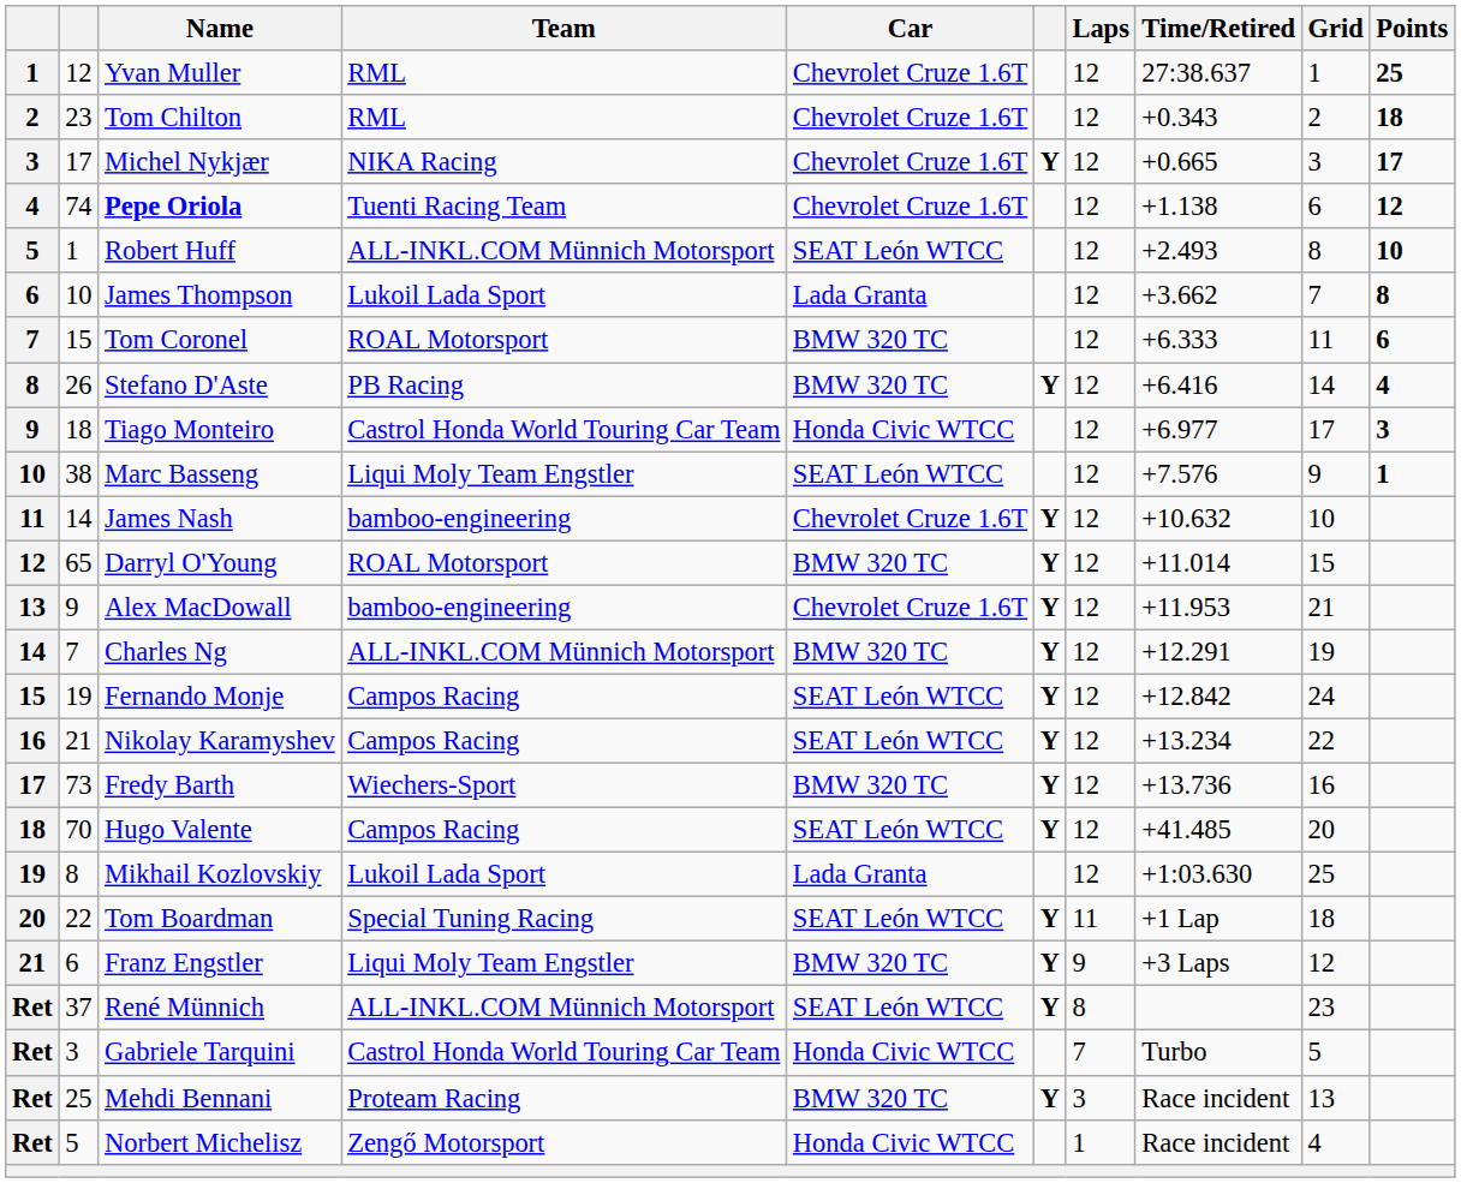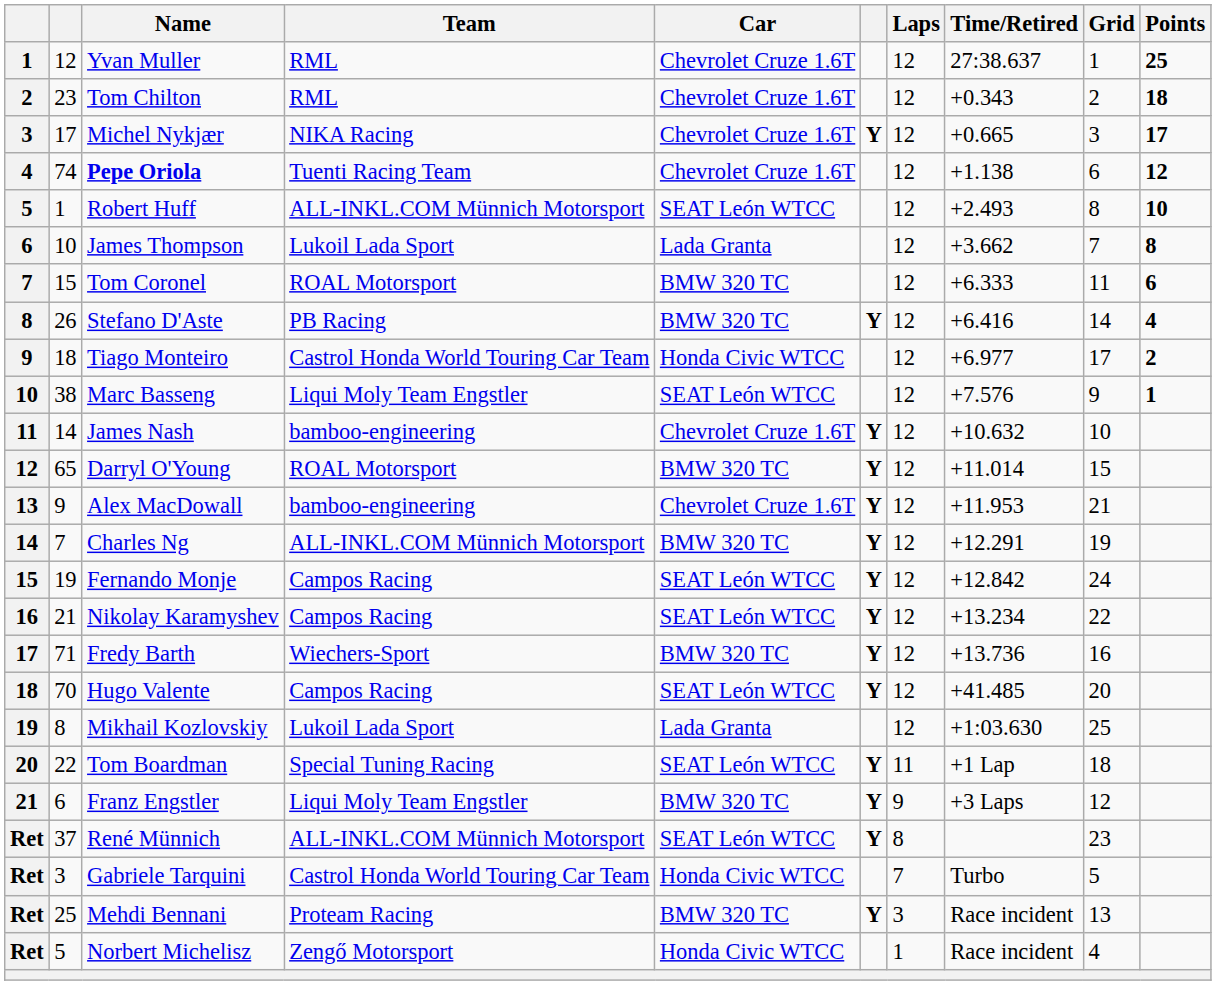Tiago Monteiro | Points: 3 -> 2
Fredy Barth | column 2: 73 -> 71
